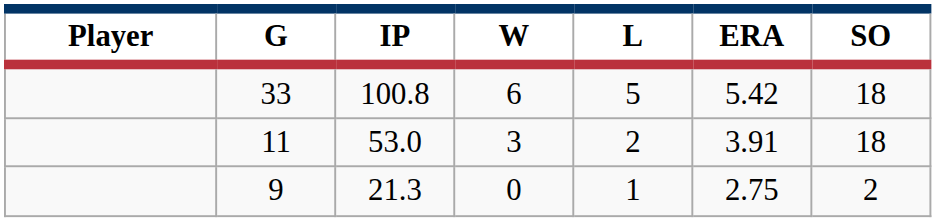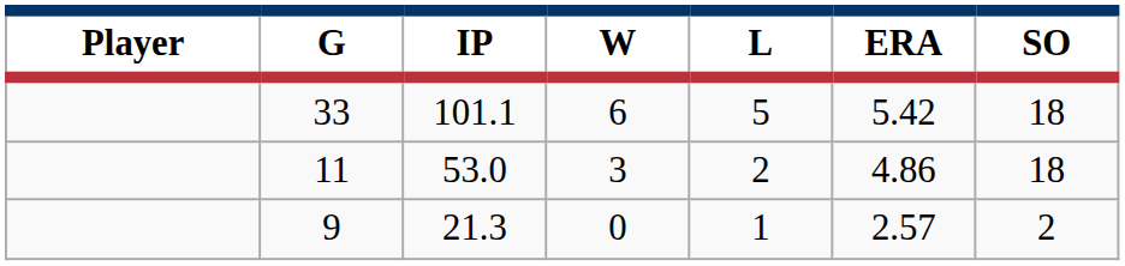33 | IP: 100.8 -> 101.1
11 | ERA: 3.91 -> 4.86
9 | ERA: 2.75 -> 2.57
